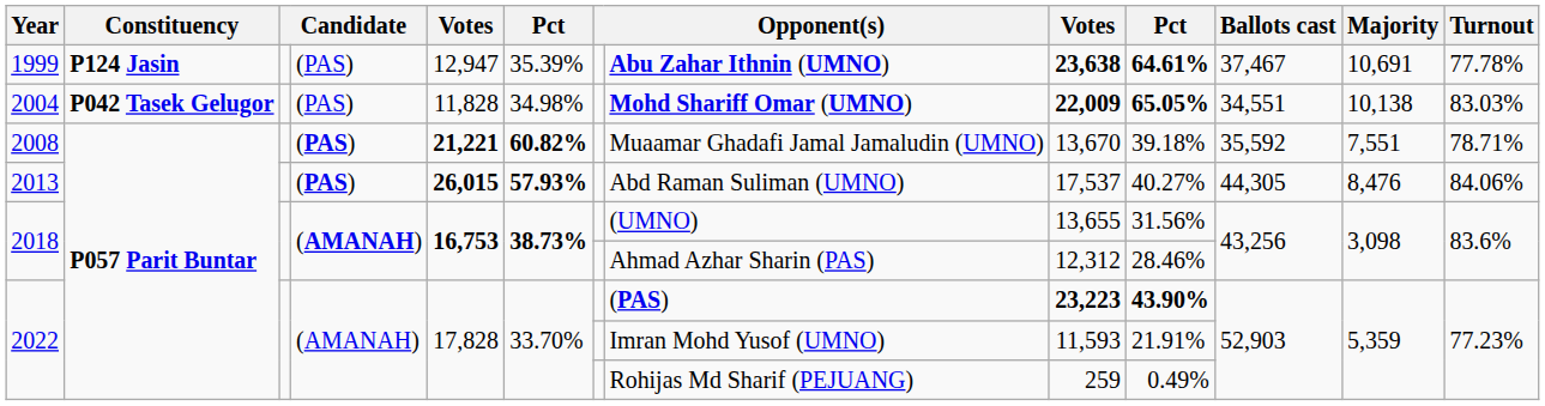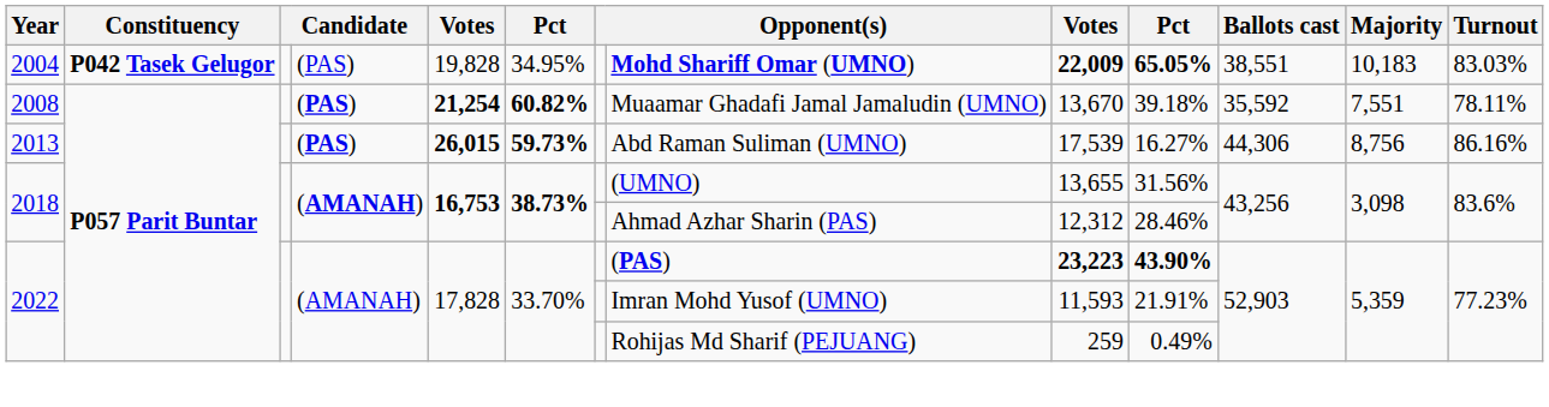- row: 1999 | P124 Jasin | (PAS) | 12,947 | 35.39% | Abu Zahar Ithnin (UMNO) | 23,638 | 64.61% | 37,467 | 10,691 | 77.78%
2004 | column 5: 11,828 -> 19,828
2004 | column 6: 34.98% -> 34.95%
2004 | Ballots cast: 34,551 -> 38,551
2004 | Majority: 10,138 -> 10,183
2008 | column 5: 21,221 -> 21,254
2008 | Turnout: 78.71% -> 78.11%
2013 | column 6: 57.93% -> 59.73%
2013 | column 9: 17,537 -> 17,539
2013 | column 10: 40.27% -> 16.27%
2013 | Ballots cast: 44,305 -> 44,306
2013 | Majority: 8,476 -> 8,756
2013 | Turnout: 84.06% -> 86.16%
